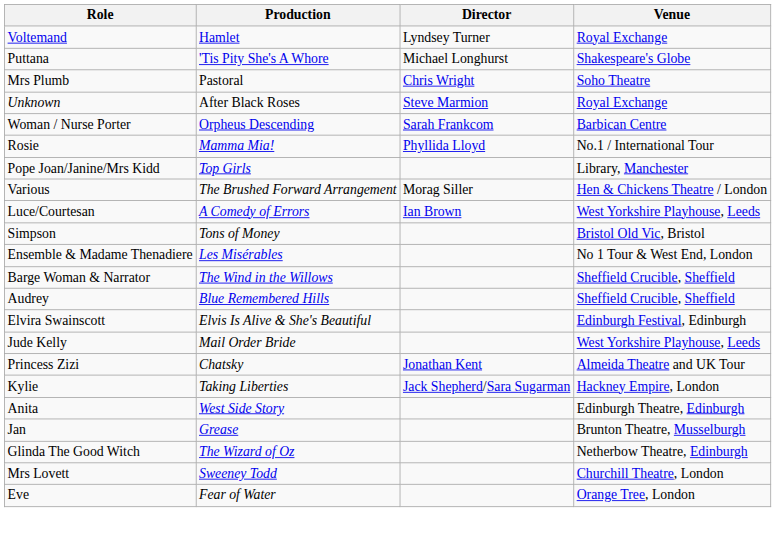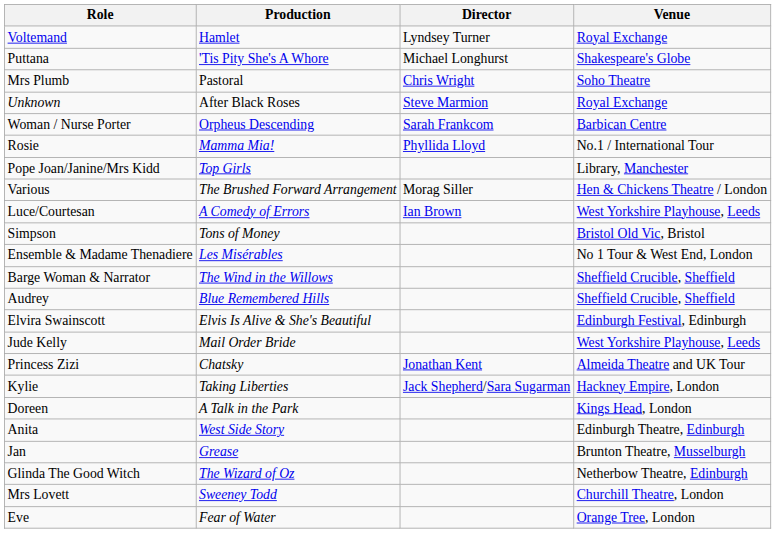+ row: Doreen | A Talk in the Park | Kings Head, London
